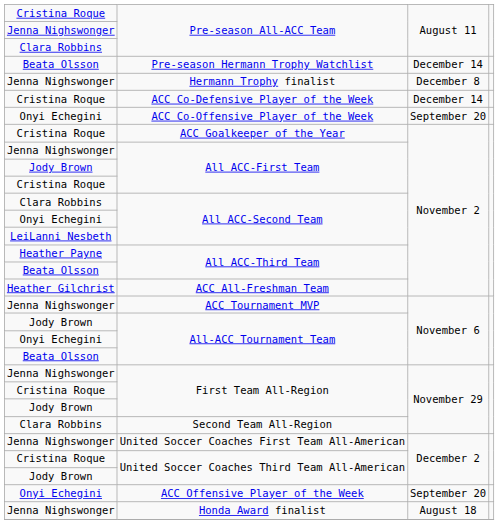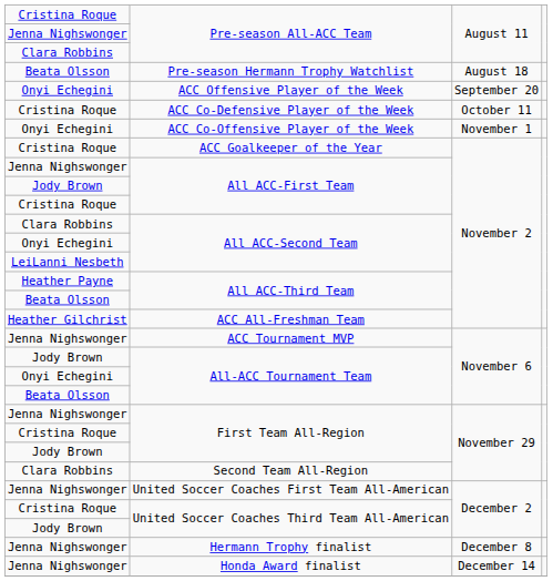Pre-season Hermann Trophy Watchlist | column 3: December 14 -> August 18
rows swapped: ACC Offensive Player of the Week <-> Hermann Trophy finalist
ACC Co-Defensive Player of the Week | column 3: December 14 -> October 11
ACC Co-Offensive Player of the Week | column 3: September 20 -> November 1
Honda Award finalist | column 3: August 18 -> December 14
